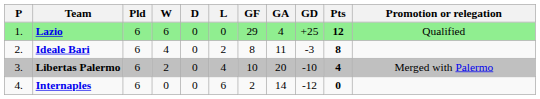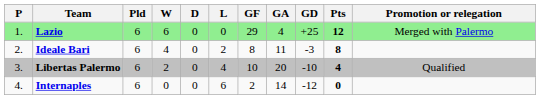Lazio | Promotion or relegation: Qualified -> Merged with Palermo
Libertas Palermo | Promotion or relegation: Merged with Palermo -> Qualified
